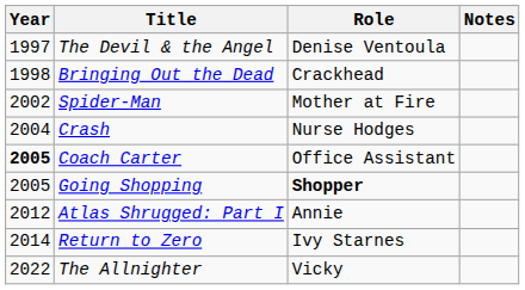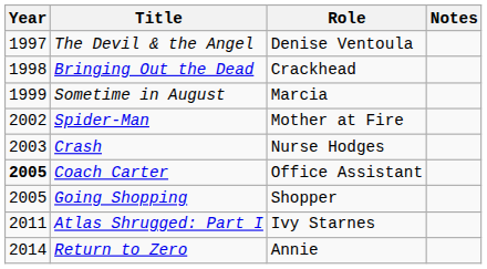+ row: 1999 | Sometime in August | Marcia
Crash | Year: 2004 -> 2003
Going Shopping | Role: bold -> normal
Atlas Shrugged: Part I | Year: 2012 -> 2011
Atlas Shrugged: Part I | Role: Annie -> Ivy Starnes
Return to Zero | Role: Ivy Starnes -> Annie
- row: 2022 | The Allnighter | Vicky
